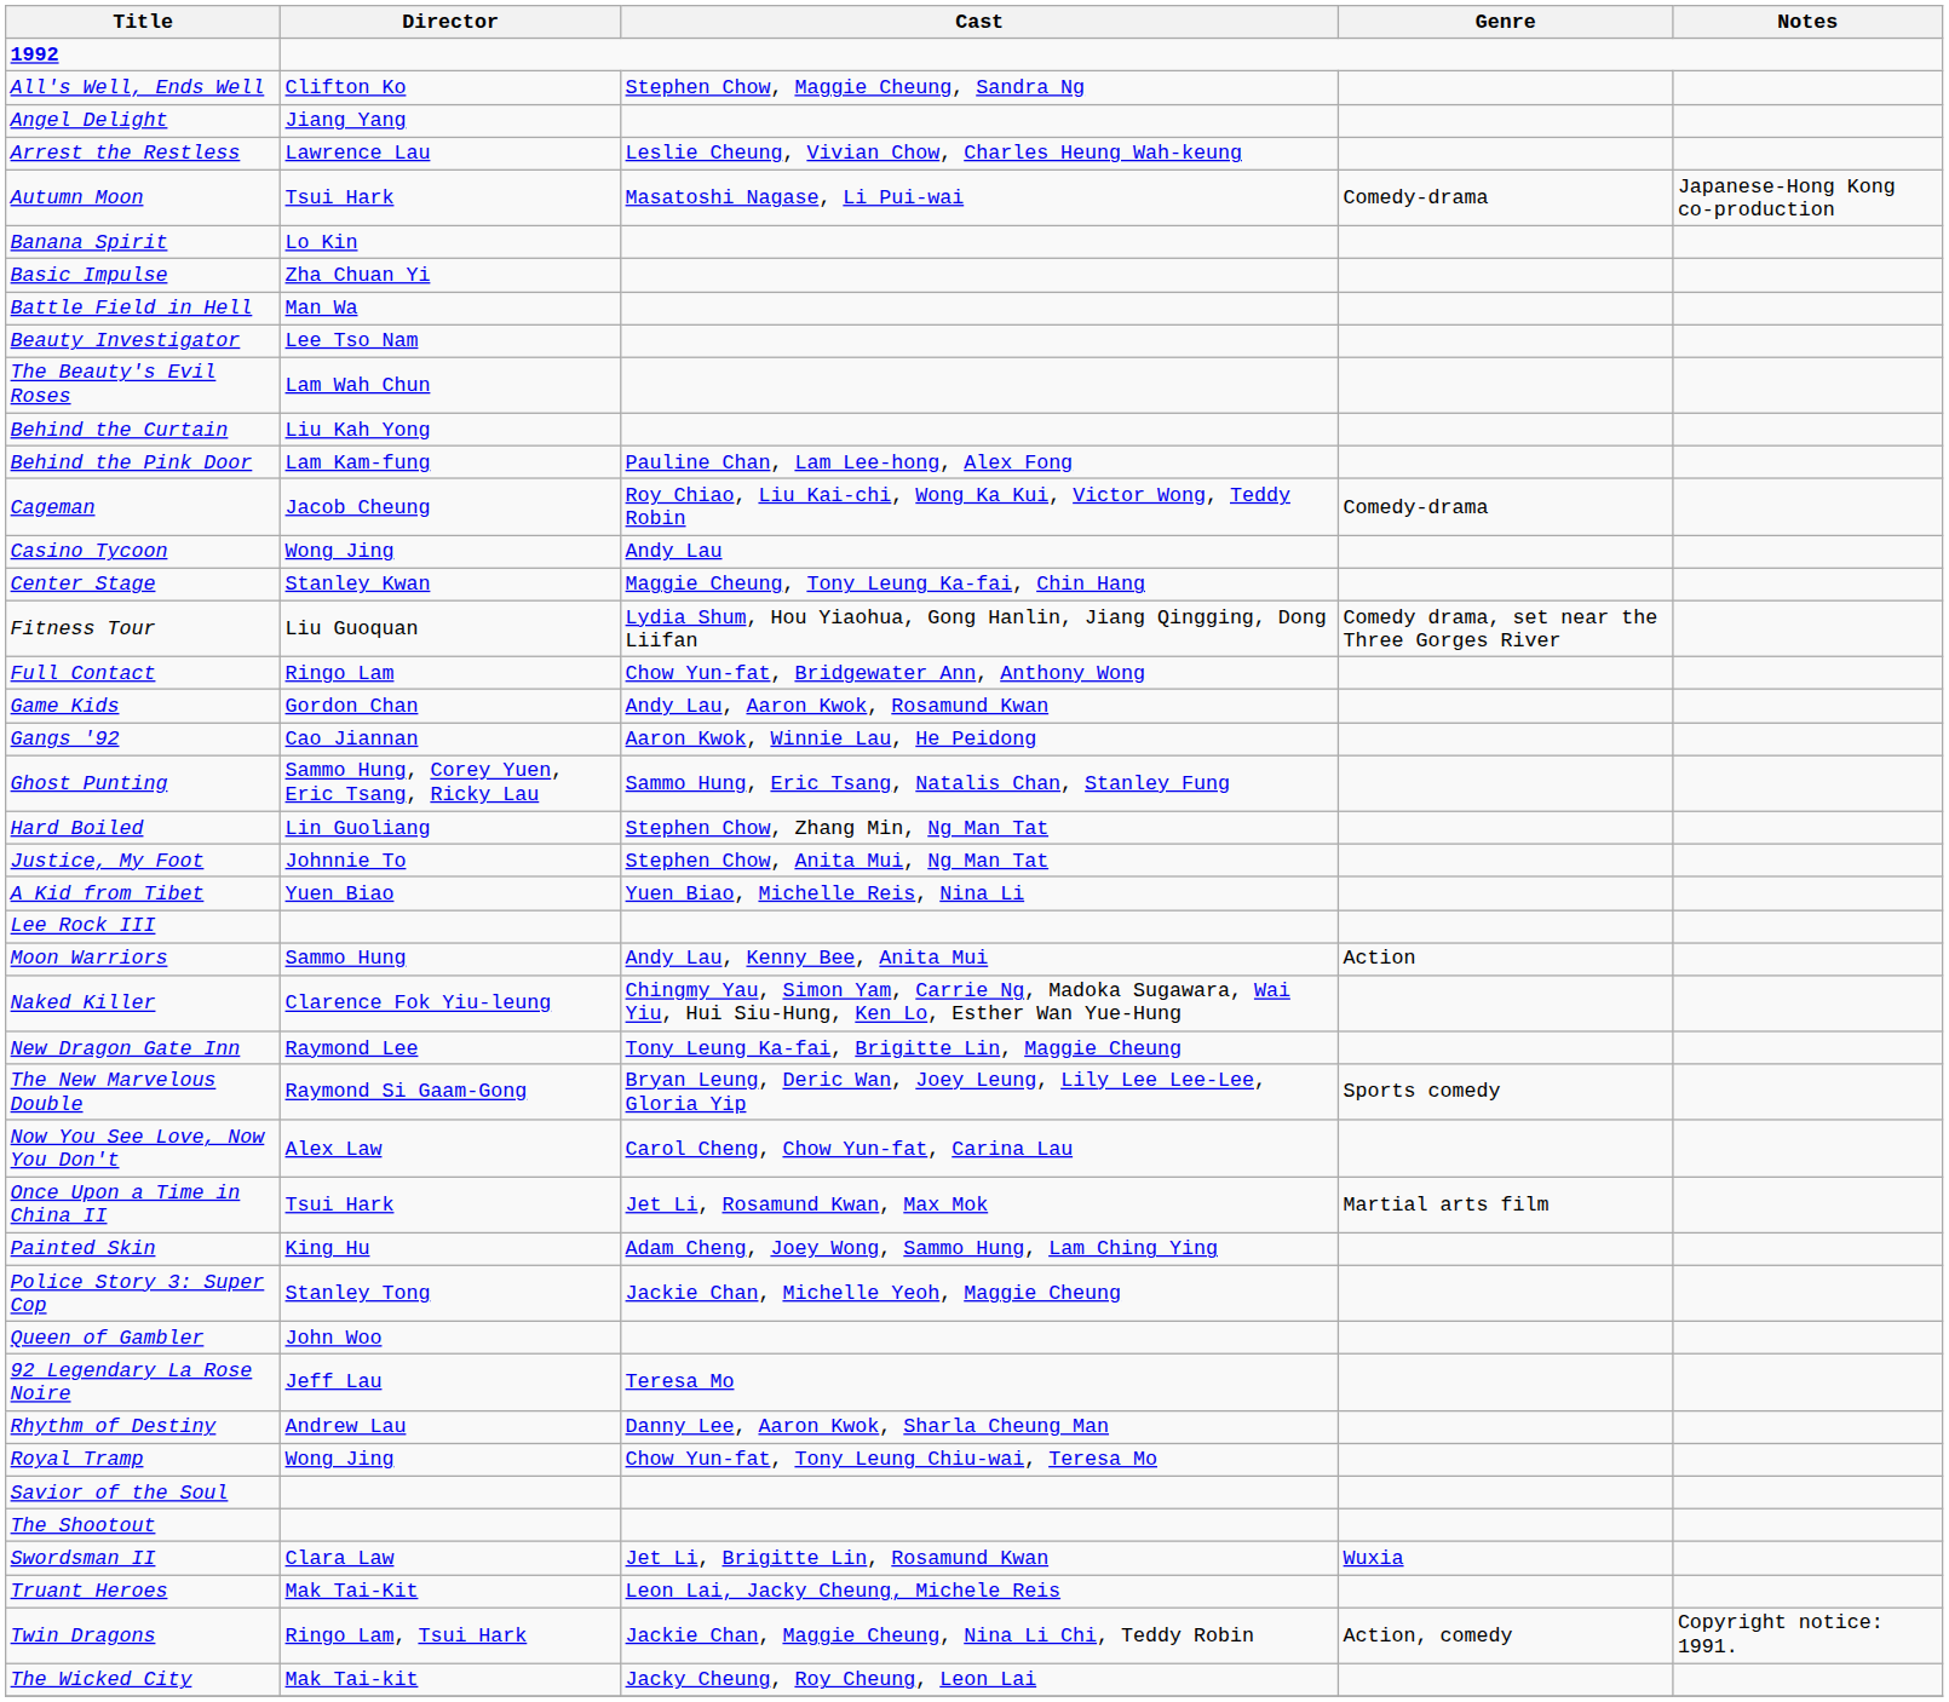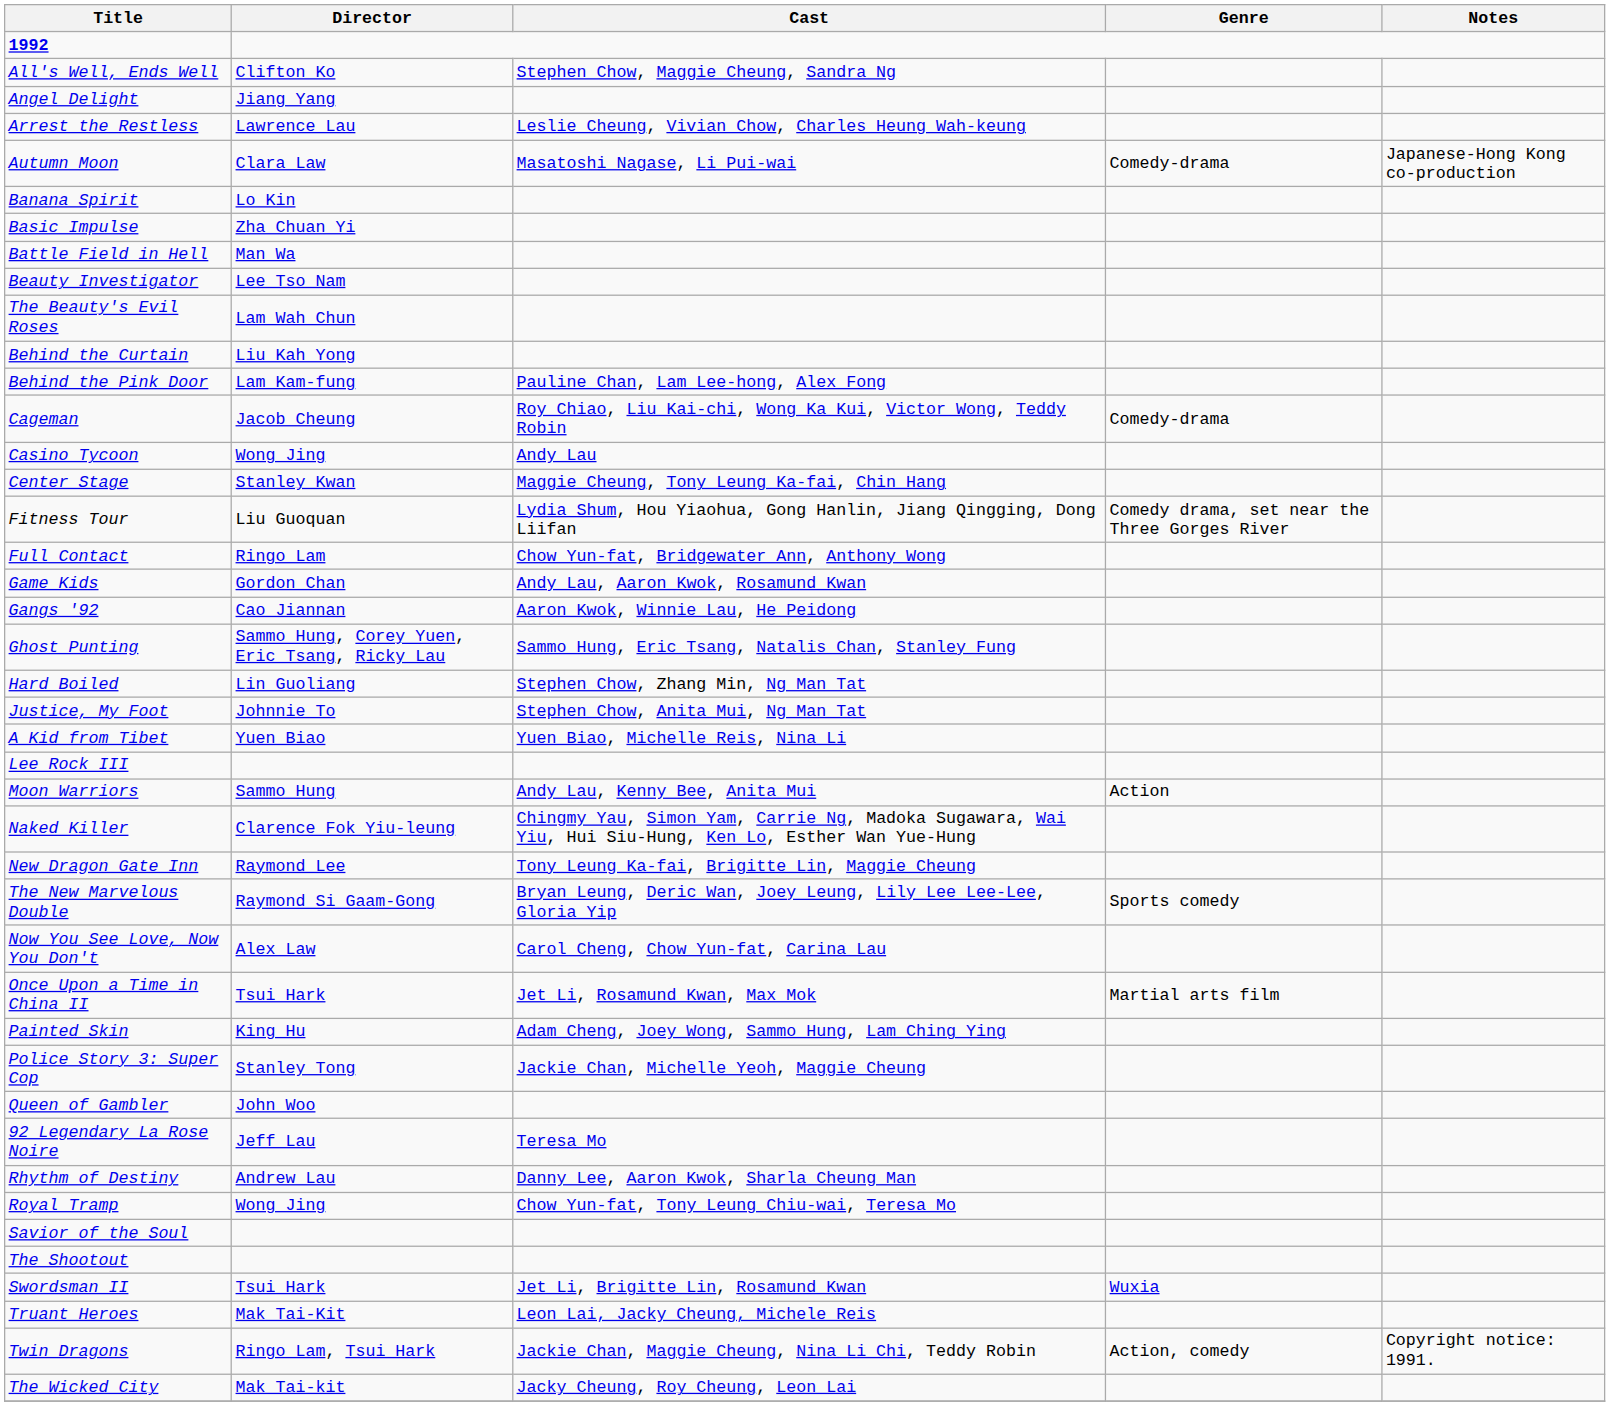Autumn Moon | Director: Tsui Hark -> Clara Law
Swordsman II | Director: Clara Law -> Tsui Hark
